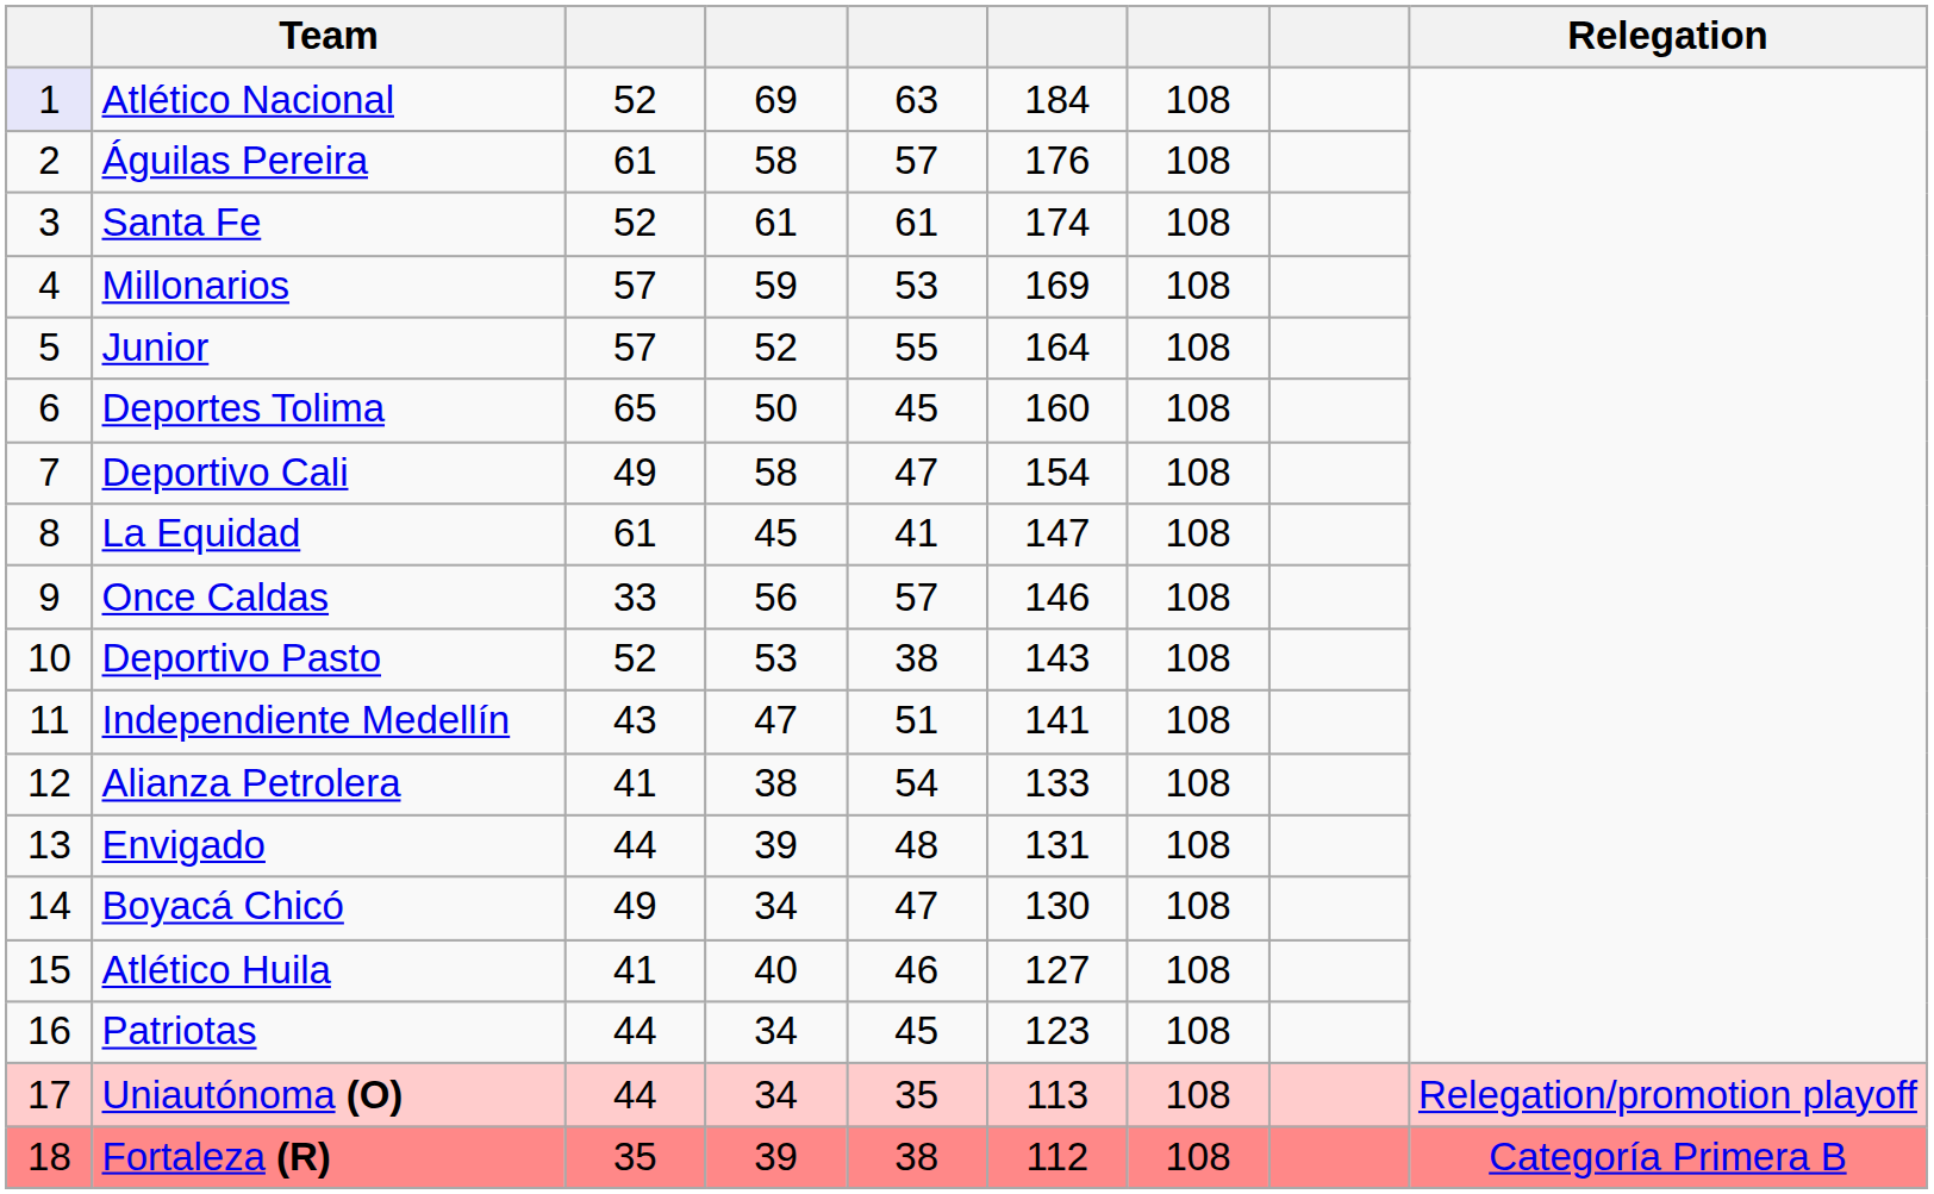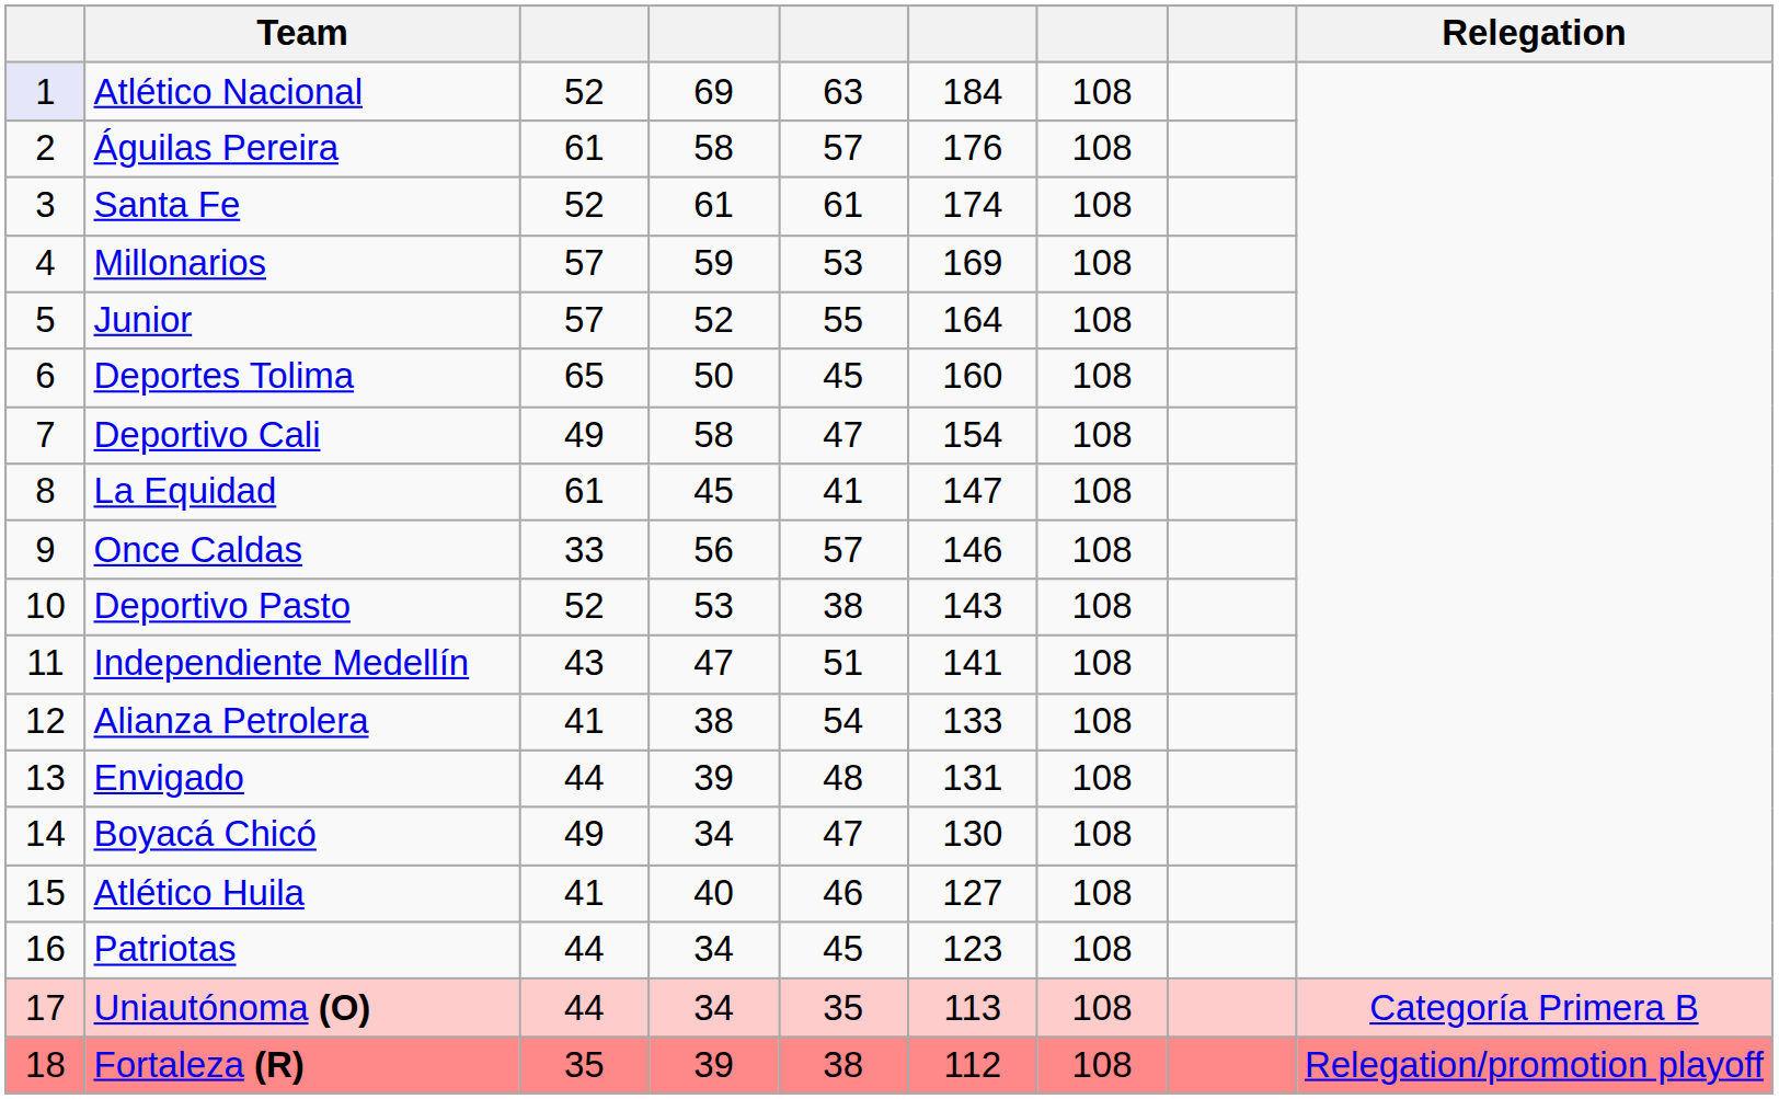Uniautónoma (O) | Relegation: Relegation/promotion playoff -> Categoría Primera B
Fortaleza (R) | Relegation: Categoría Primera B -> Relegation/promotion playoff
